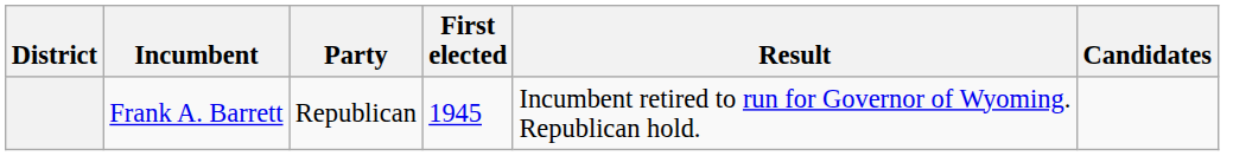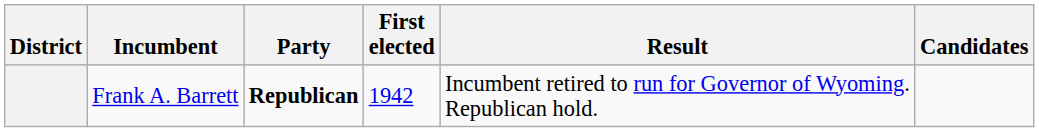Frank A. Barrett | Party: normal -> bold
Frank A. Barrett | First elected: 1945 -> 1942
